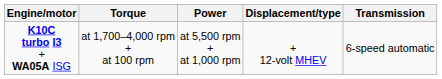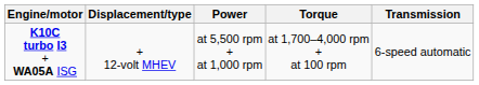columns swapped: Displacement/type <-> Torque
